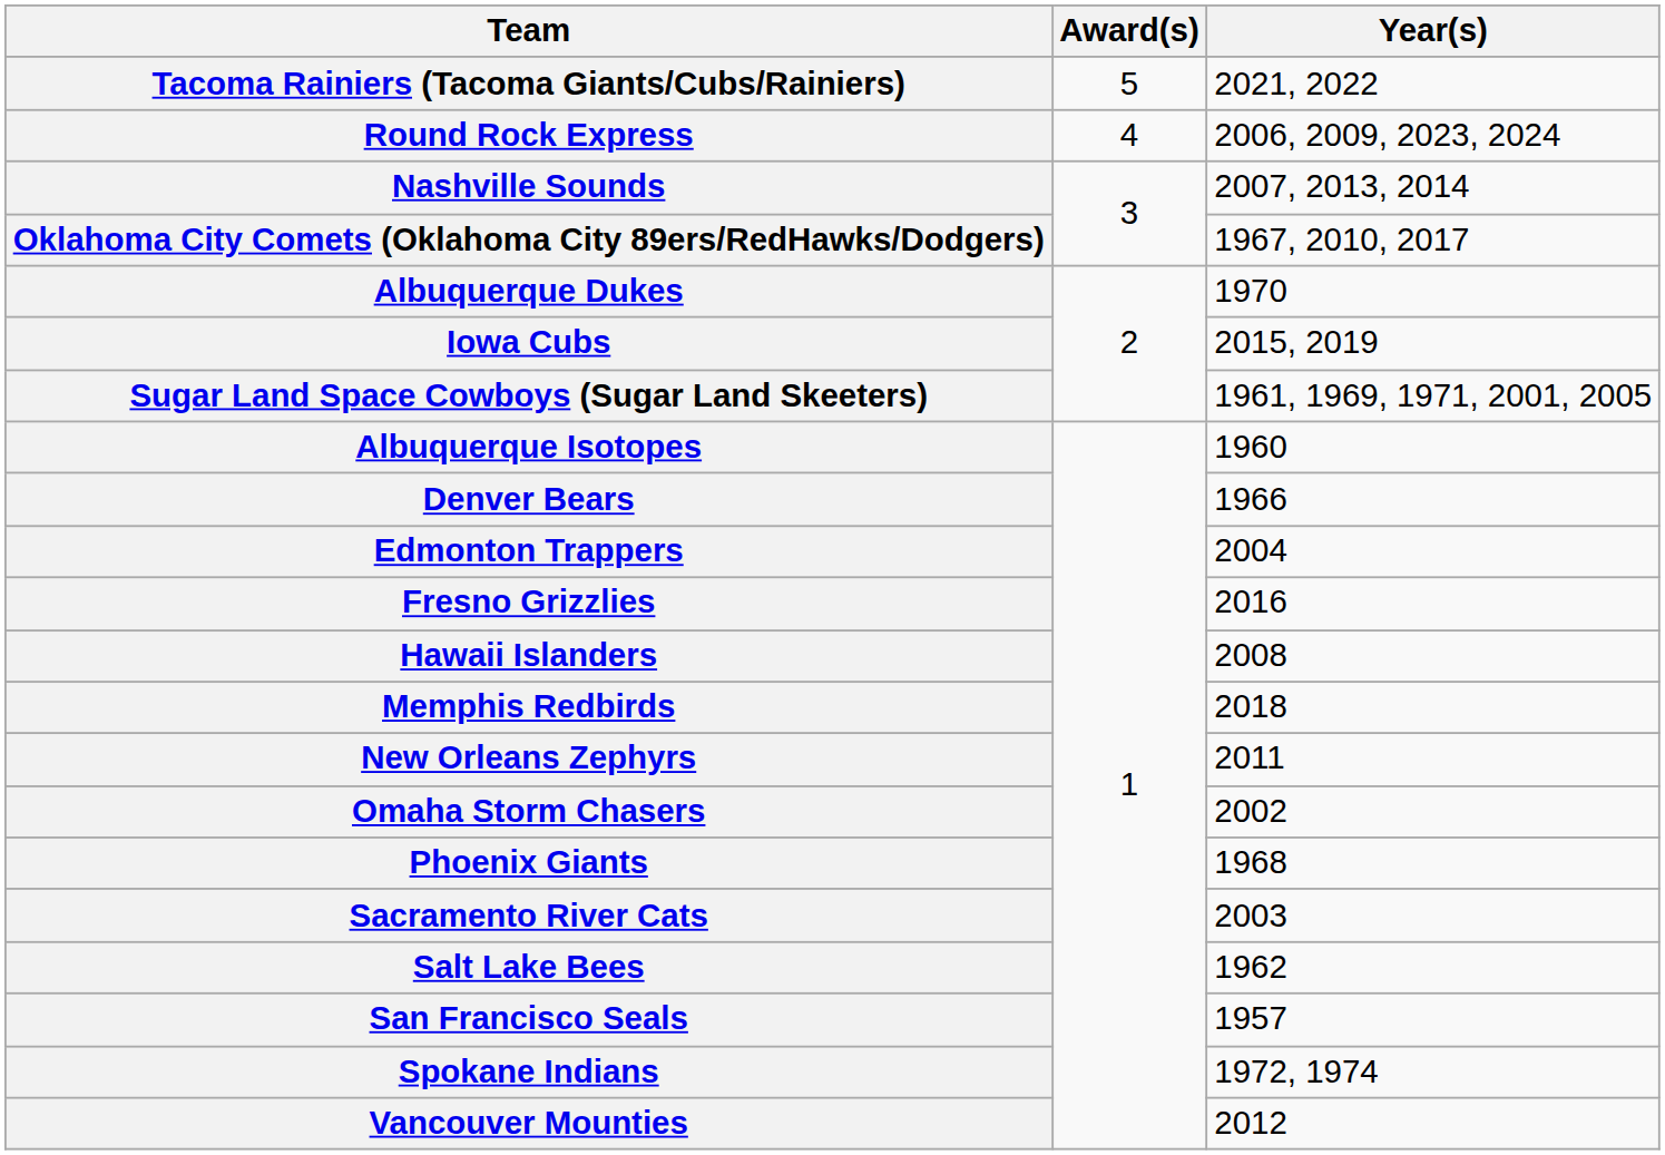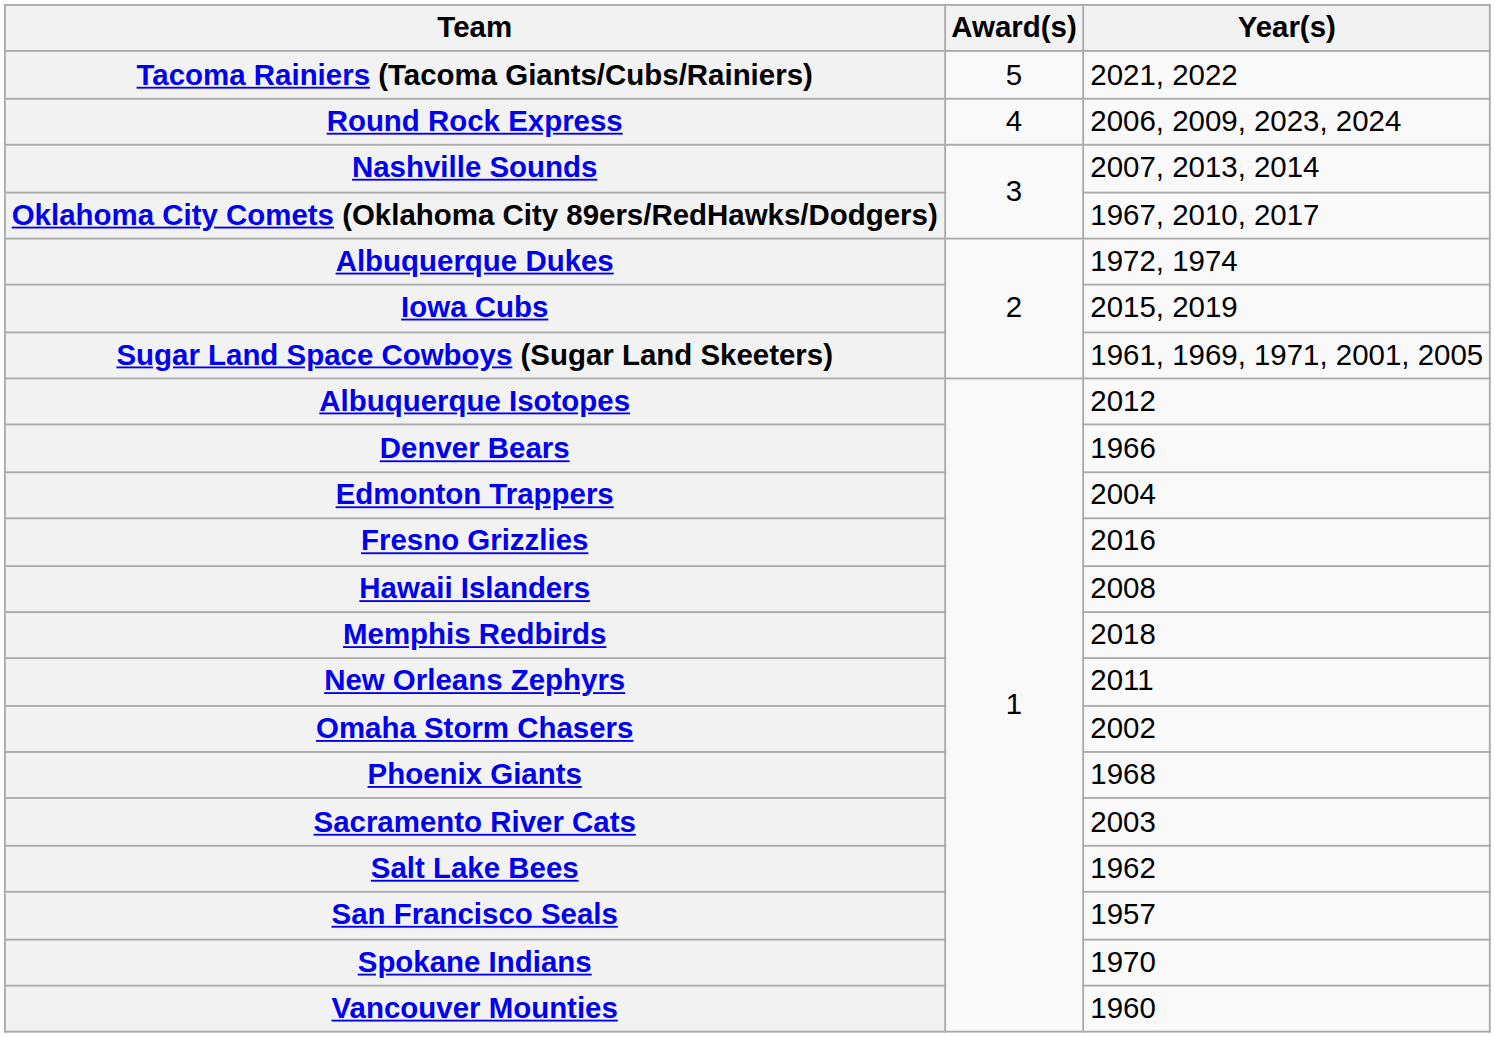Albuquerque Dukes | Year(s): 1970 -> 1972, 1974
Albuquerque Isotopes | Year(s): 1960 -> 2012
Spokane Indians | Year(s): 1972, 1974 -> 1970
Vancouver Mounties | Year(s): 2012 -> 1960
